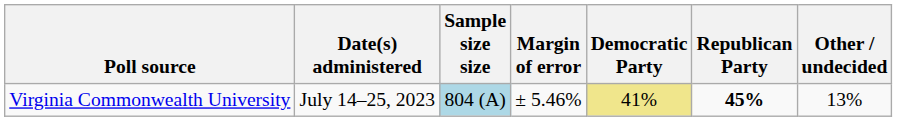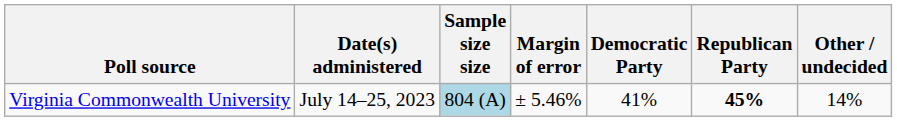Virginia Commonwealth University | Democratic Party: khaki background -> no background
Virginia Commonwealth University | Other / undecided: 13% -> 14%
